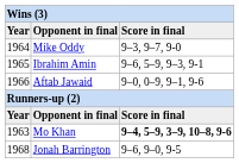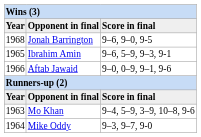rows swapped: 1964 <-> 1968
1963 | column 3: bold -> normal
